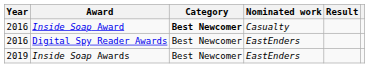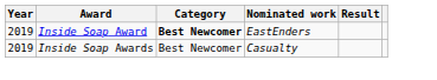Inside Soap Award | Year: 2016 -> 2019
Inside Soap Award | Nominated work: Casualty -> EastEnders
- row: 2016 | Digital Spy Reader Awards | Best Newcomer | EastEnders
Inside Soap Awards | Nominated work: EastEnders -> Casualty
